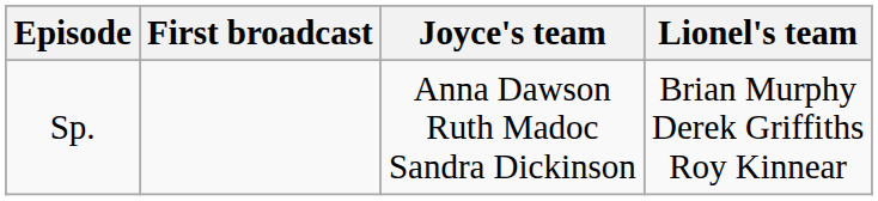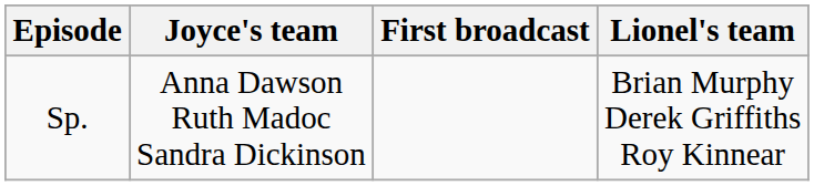columns swapped: First broadcast <-> Joyce's team
